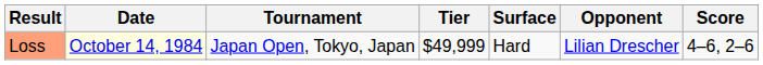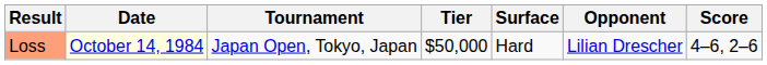Loss | Tier: $49,999 -> $50,000
